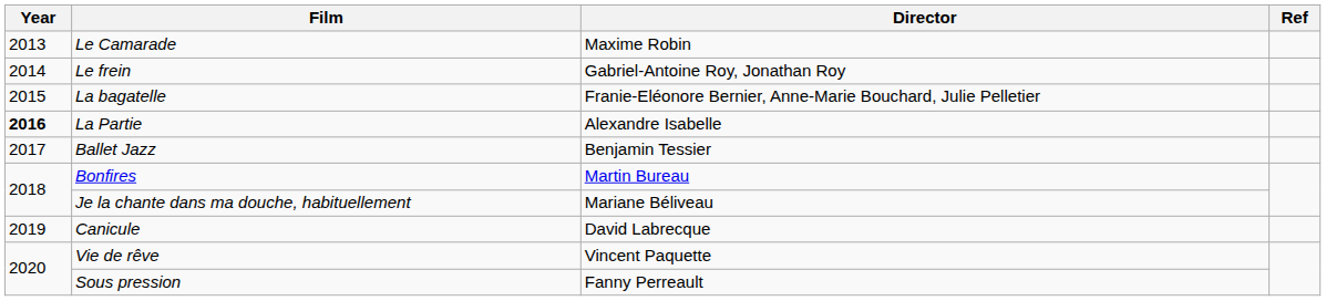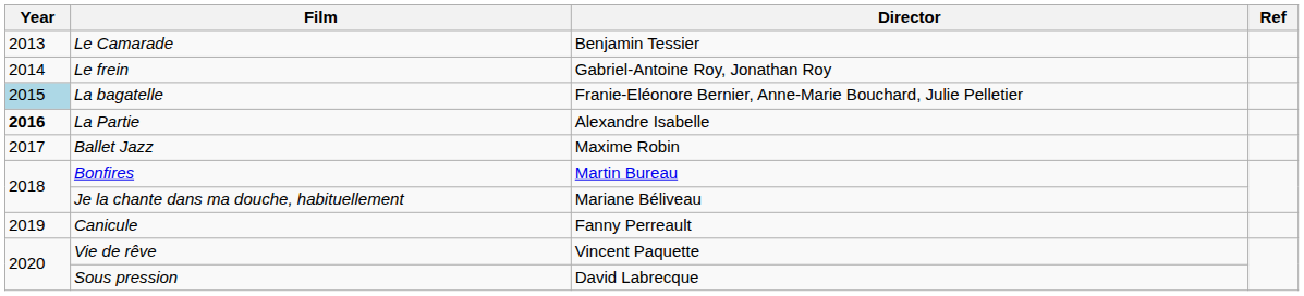Le Camarade | Director: Maxime Robin -> Benjamin Tessier
La bagatelle | Year: no background -> lightblue background
Ballet Jazz | Director: Benjamin Tessier -> Maxime Robin
Canicule | Director: David Labrecque -> Fanny Perreault
Sous pression | Director: Fanny Perreault -> David Labrecque
